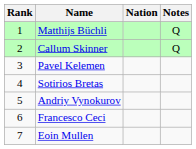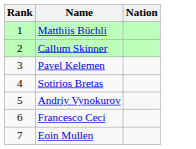- column: Notes | Q | Q
